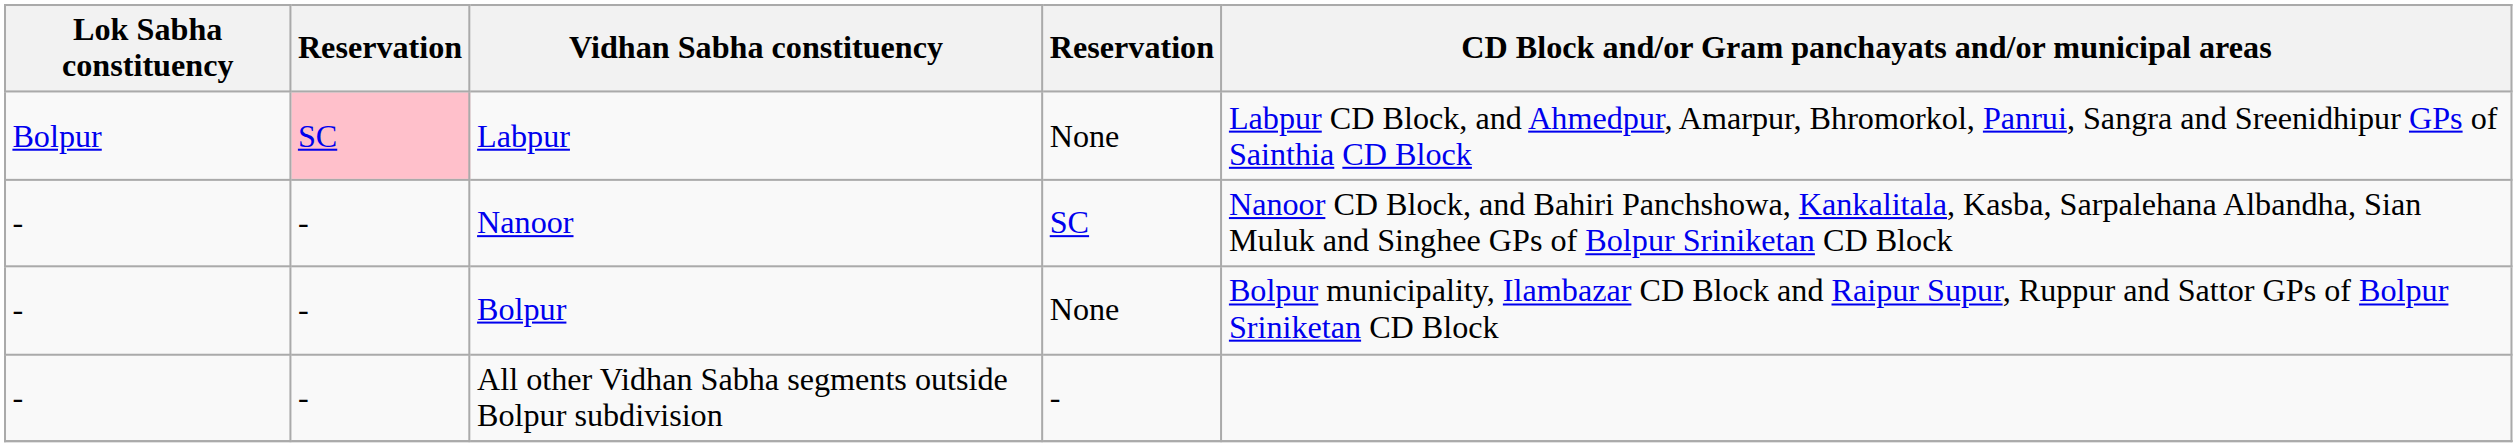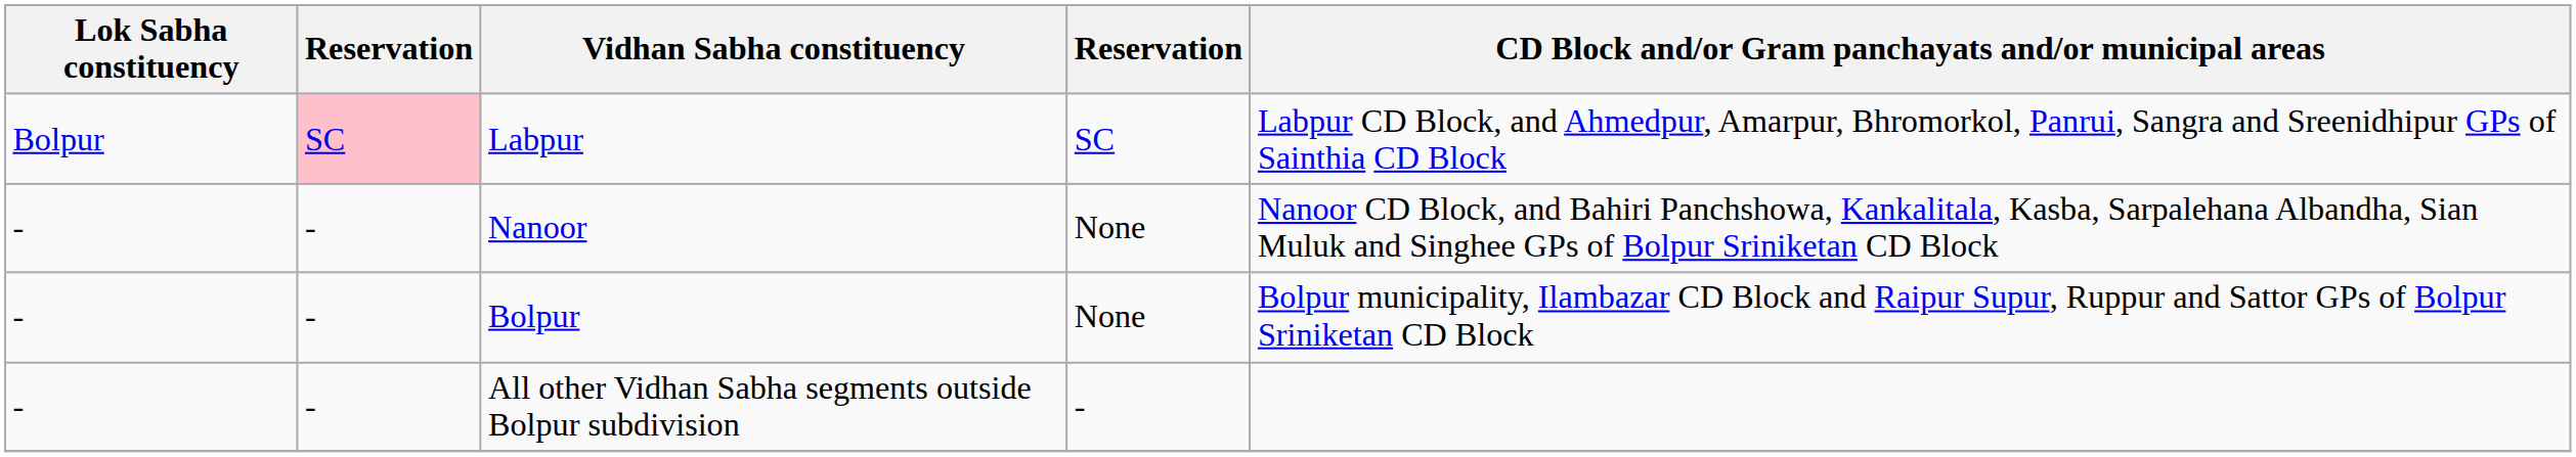Labpur | column 4: None -> SC
Nanoor | column 4: SC -> None
